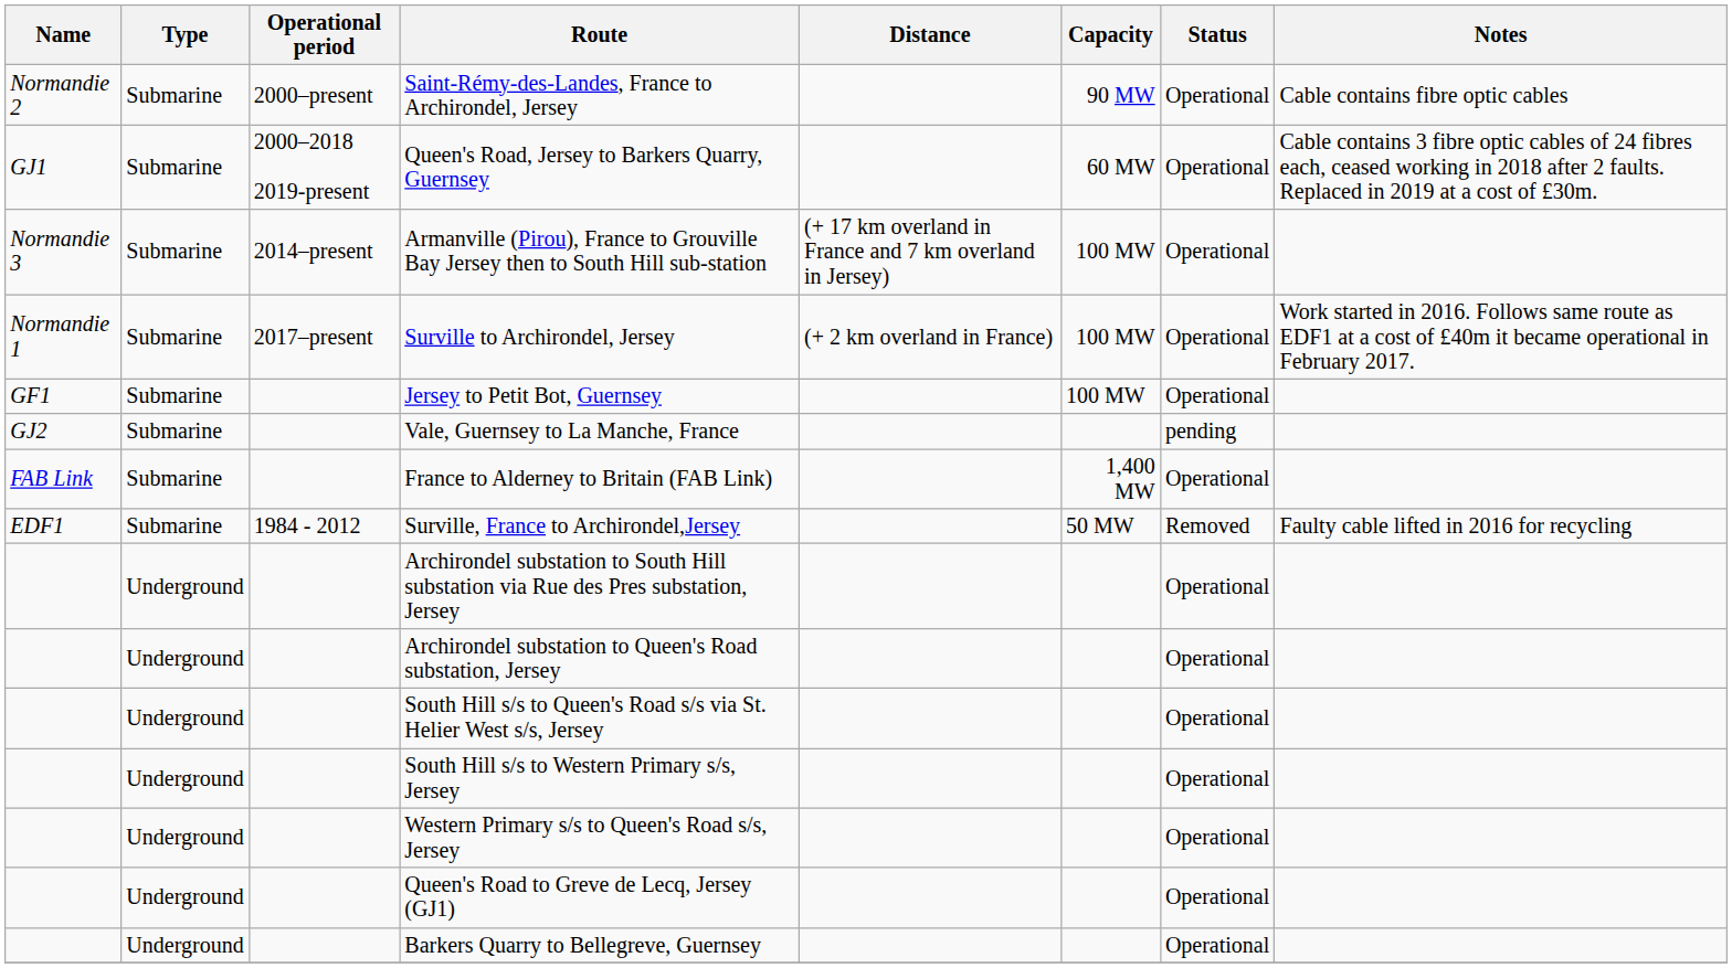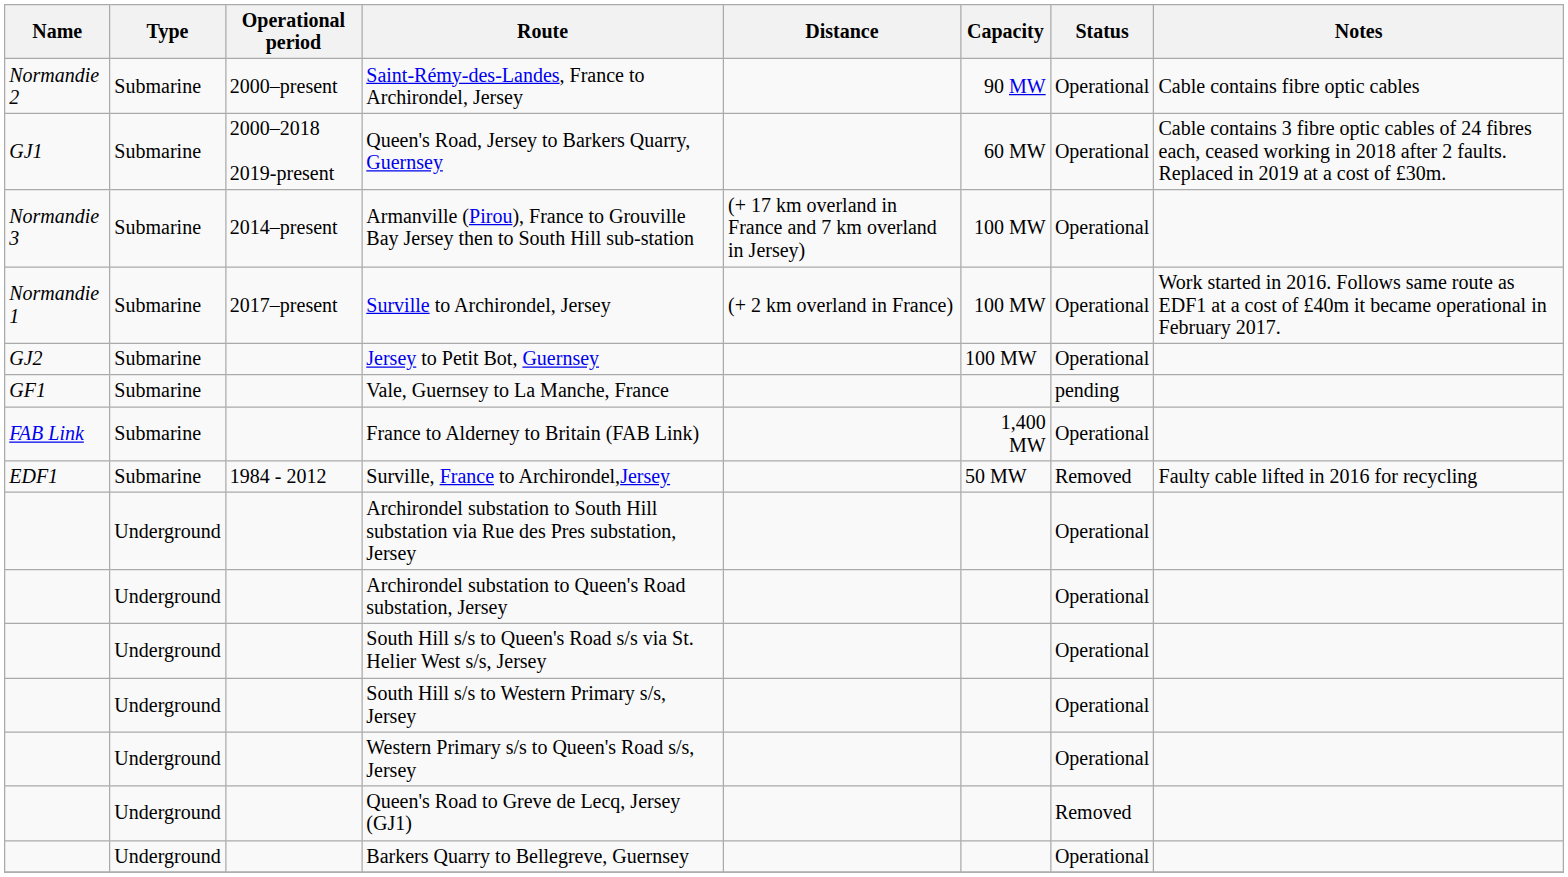Jersey to Petit Bot, Guernsey | Name: GF1 -> GJ2
Vale, Guernsey to La Manche, France | Name: GJ2 -> GF1
Queen's Road to Greve de Lecq, Jersey (GJ1) | Status: Operational -> Removed
